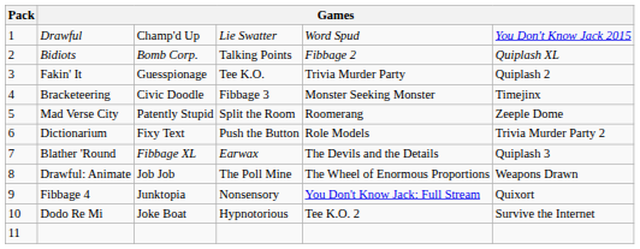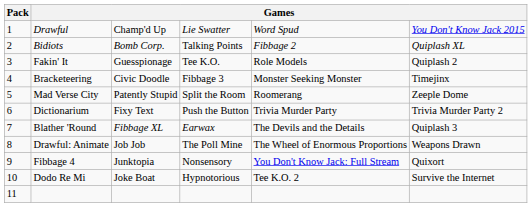Fakin' It | column 5: Trivia Murder Party -> Role Models
Dictionarium | column 5: Role Models -> Trivia Murder Party
